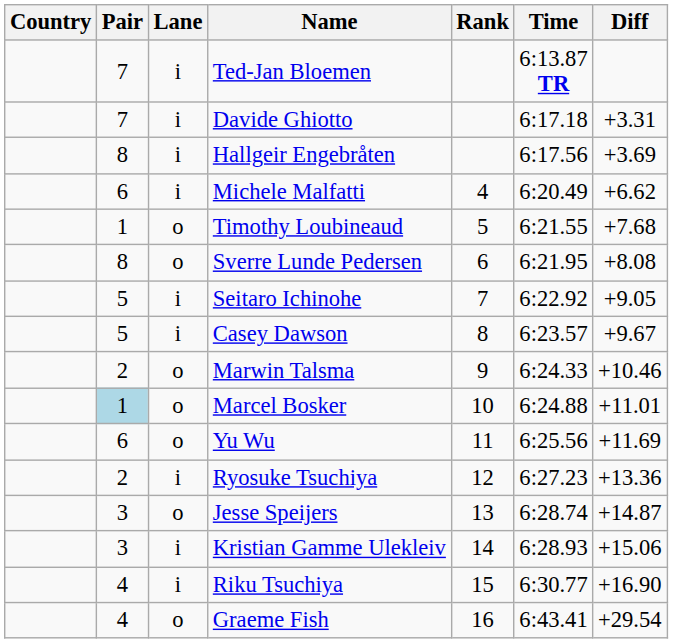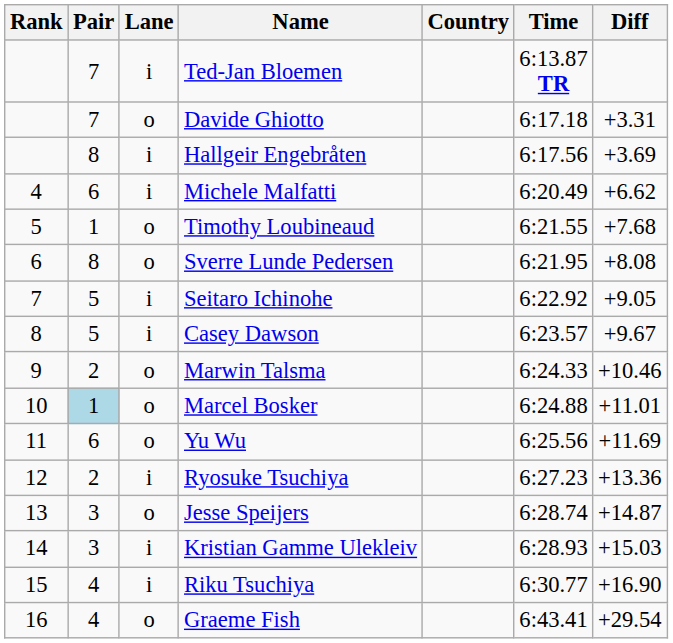columns swapped: Rank <-> Country
Davide Ghiotto | Lane: i -> o
Kristian Gamme Ulekleiv | Diff: +15.06 -> +15.03
